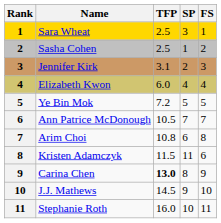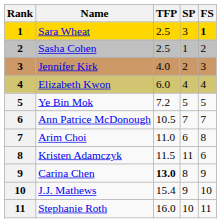Sara Wheat | FS: normal -> bold
Jennifer Kirk | TFP: 3.1 -> 4.0
Arim Choi | TFP: 10.8 -> 11.0
J.J. Mathews | TFP: 14.5 -> 15.4
